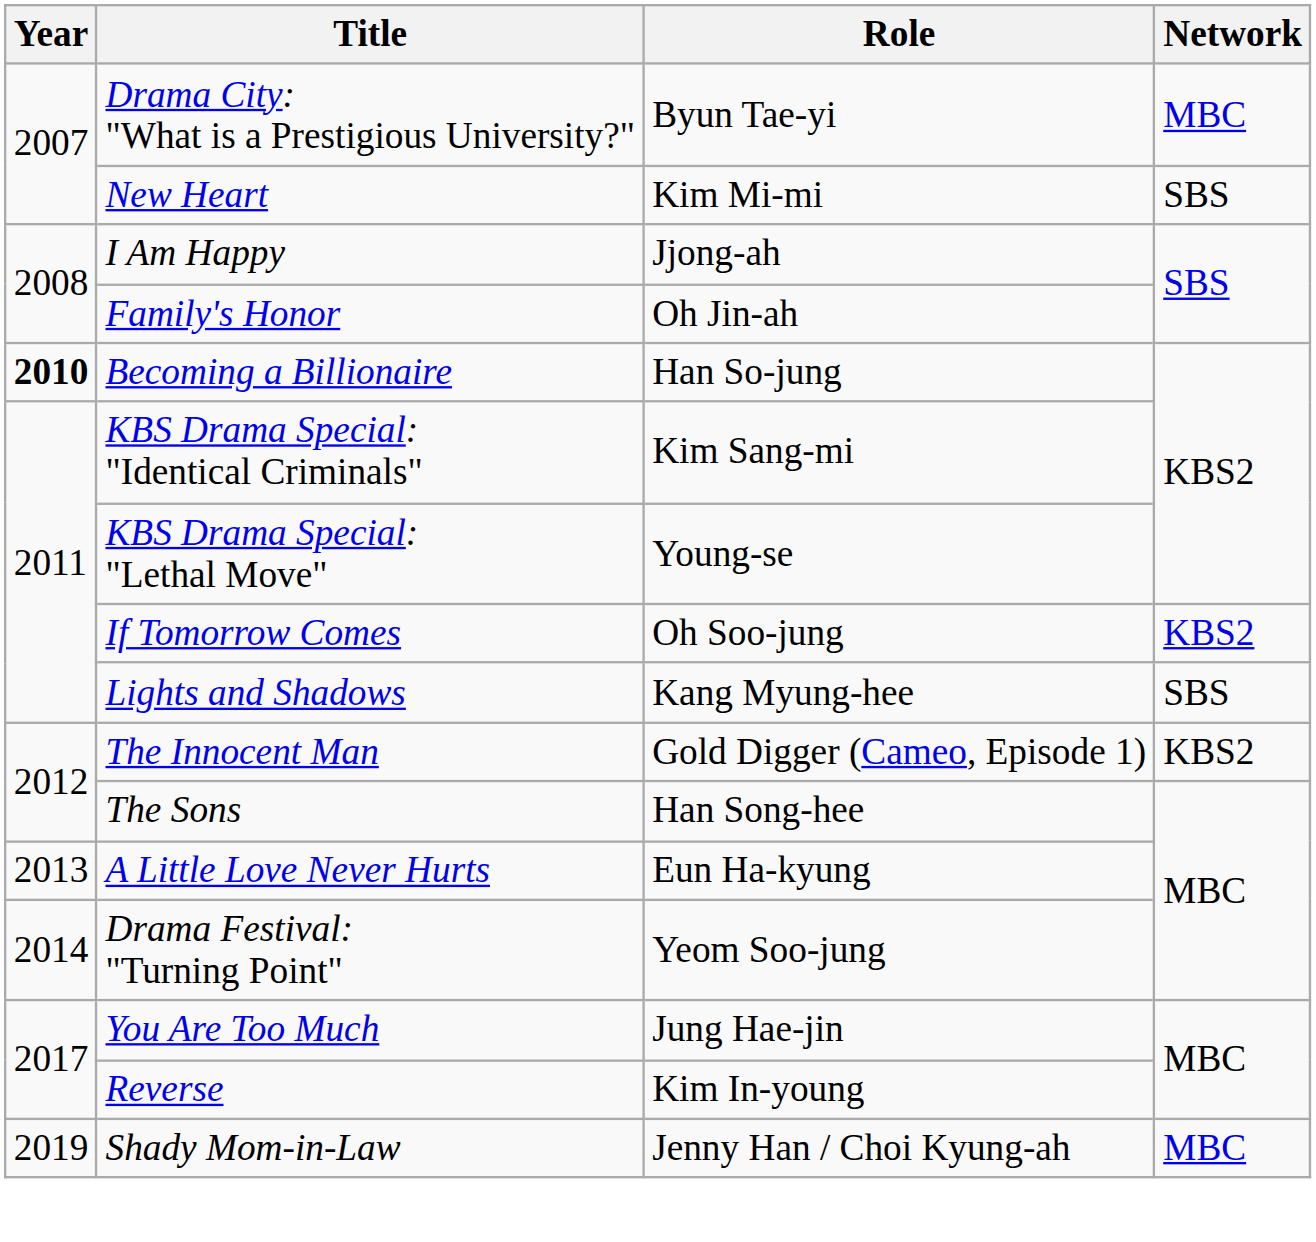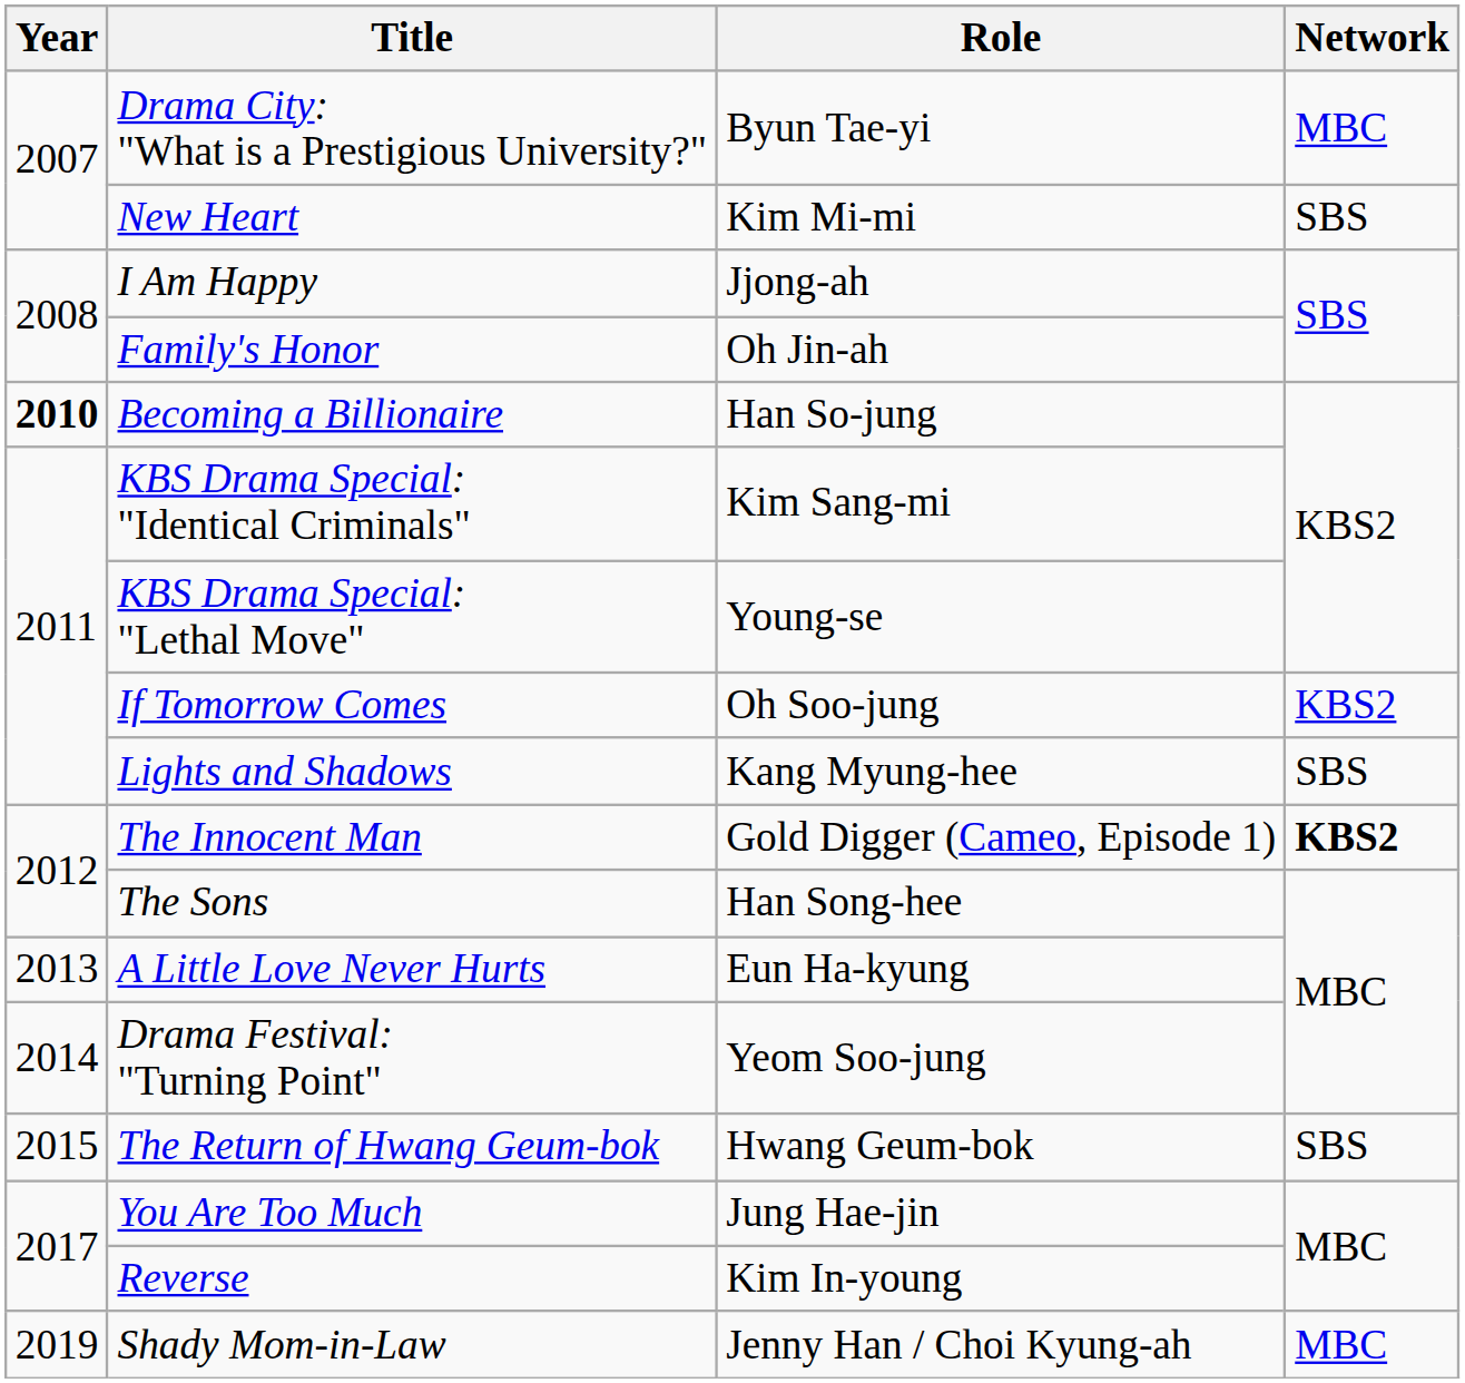The Innocent Man | Network: normal -> bold
+ row: 2015 | The Return of Hwang Geum-bok | Hwang Geum-bok | SBS
